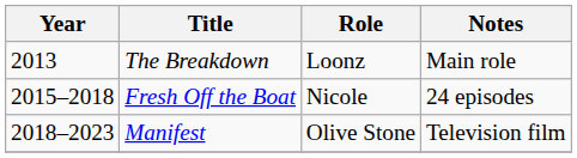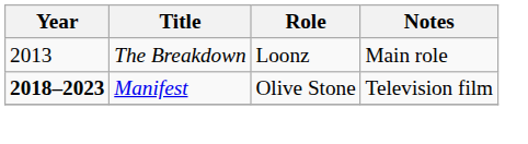- row: 2015–2018 | Fresh Off the Boat | Nicole | 24 episodes
Manifest | Year: normal -> bold
